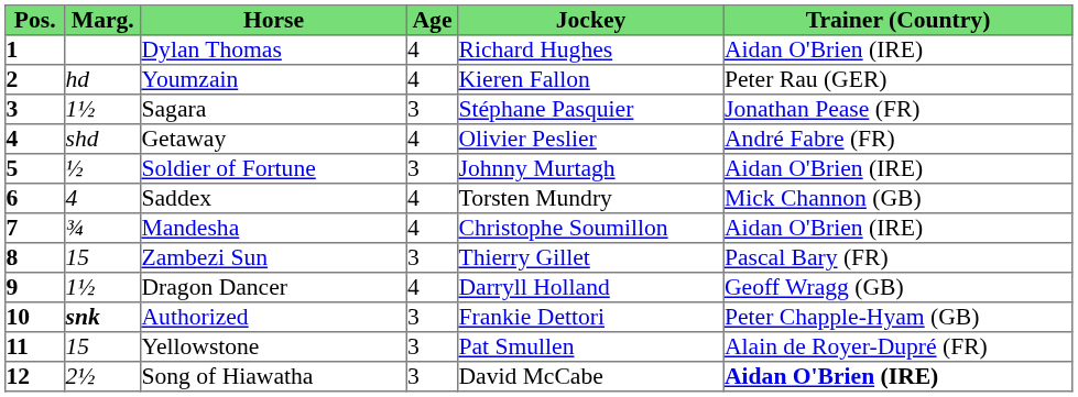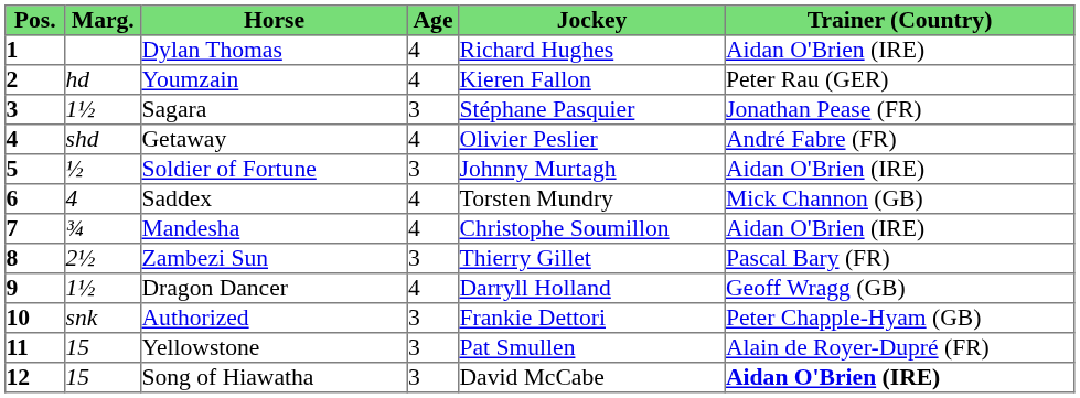Zambezi Sun | Marg.: 15 -> 2½
Authorized | Marg.: bold -> normal
Song of Hiawatha | Marg.: 2½ -> 15
